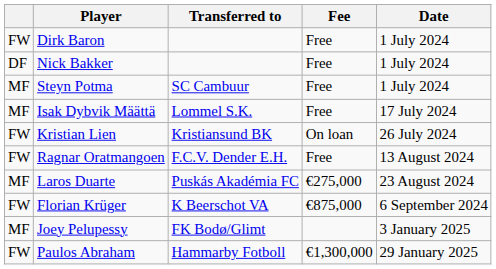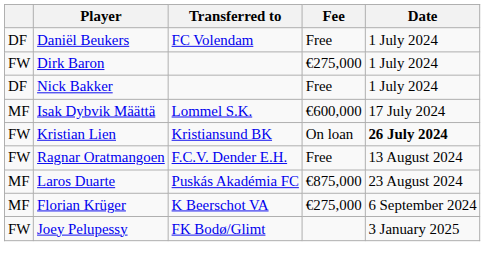+ row: DF | Daniël Beukers | FC Volendam | Free | 1 July 2024
Dirk Baron | Fee: Free -> €275,000
- row: MF | Steyn Potma | SC Cambuur | Free | 1 July 2024
Isak Dybvik Määttä | Fee: Free -> €600,000
Kristian Lien | Date: normal -> bold
Laros Duarte | Fee: €275,000 -> €875,000
Florian Krüger | column 1: FW -> MF
Florian Krüger | Fee: €875,000 -> €275,000
Joey Pelupessy | column 1: MF -> FW
- row: FW | Paulos Abraham | Hammarby Fotboll | €1,300,000 | 29 January 2025
